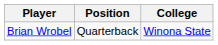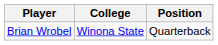columns swapped: Position <-> College
